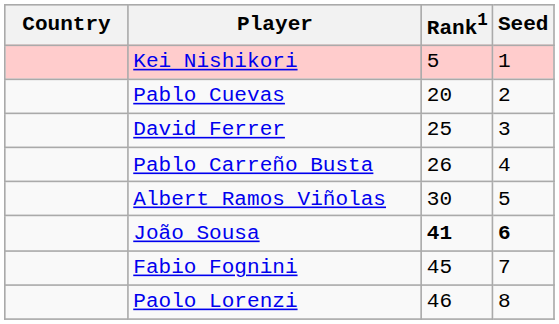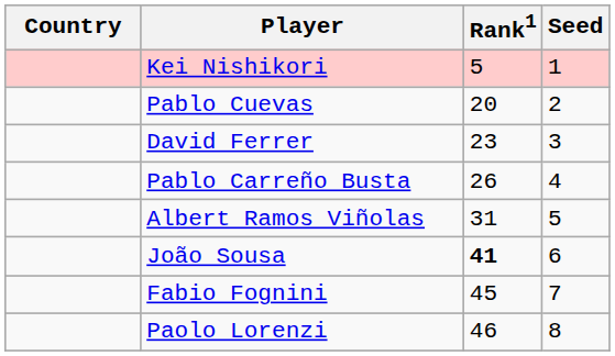David Ferrer | Rank1: 25 -> 23
Albert Ramos Viñolas | Rank1: 30 -> 31
João Sousa | Seed: bold -> normal
